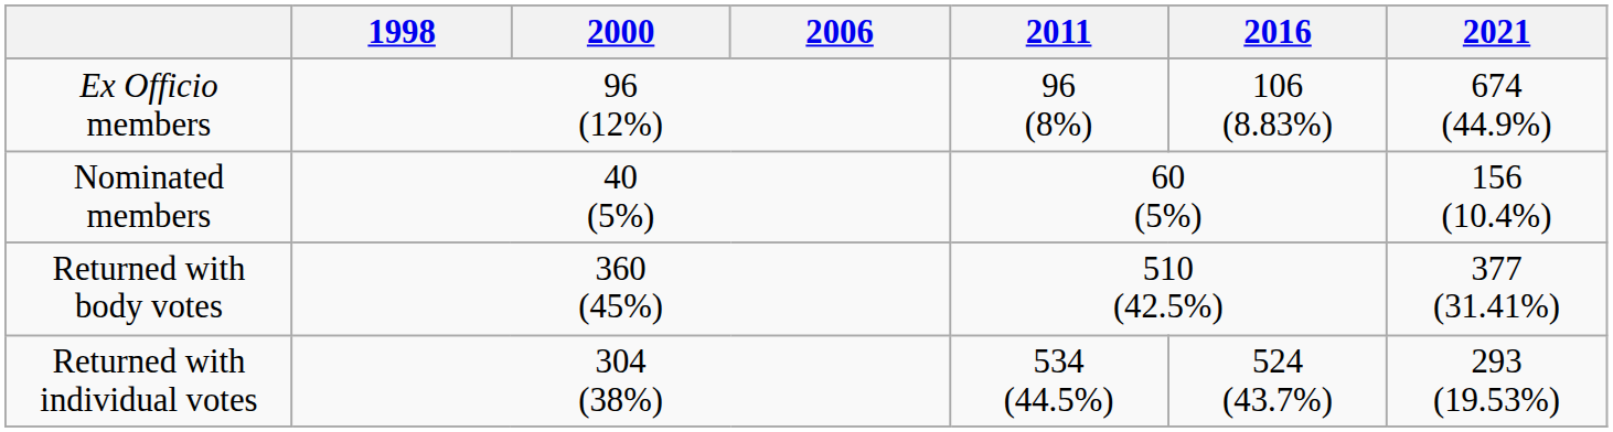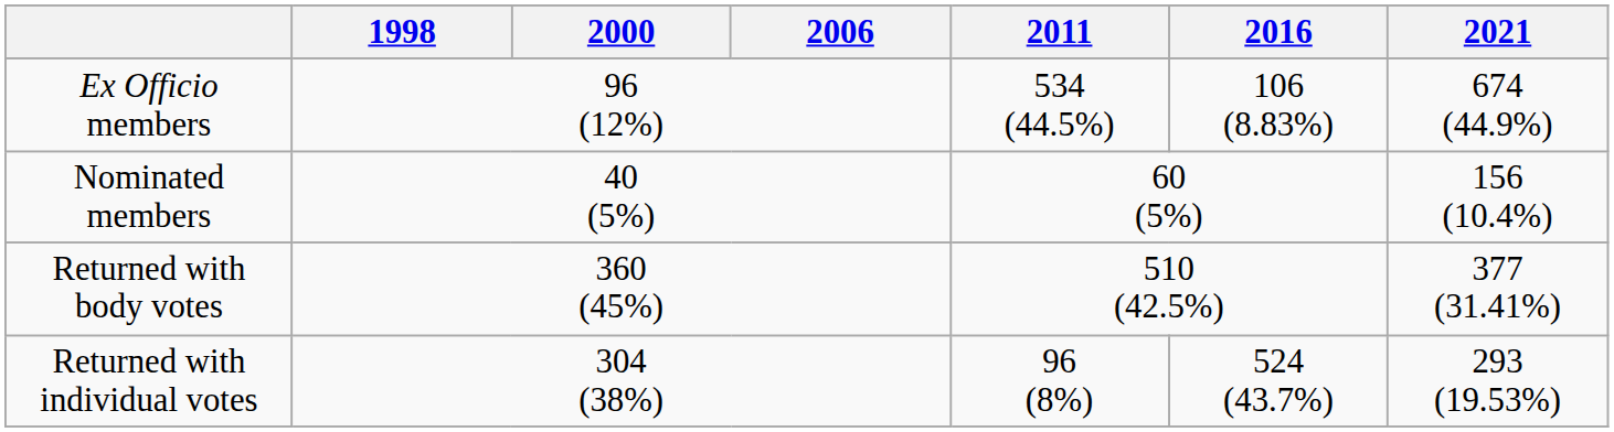Ex Officio members | 2011: 96 (8%) -> 534 (44.5%)
Returned with individual votes | 2011: 534 (44.5%) -> 96 (8%)
